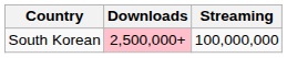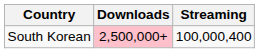South Korean | Streaming: 100,000,000 -> 100,000,400
